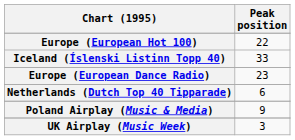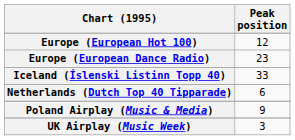Europe (European Hot 100) | Peak position: 22 -> 12
rows swapped: Europe (European Dance Radio) <-> Iceland (Íslenski Listinn Topp 40)
